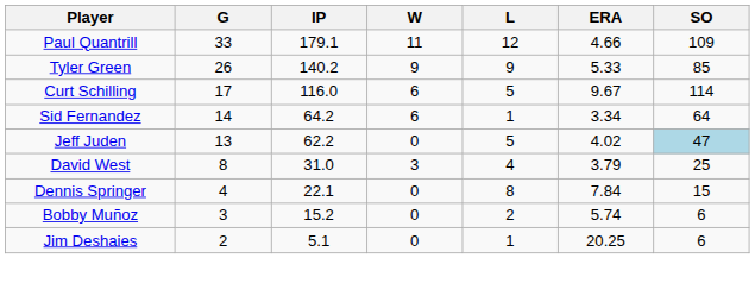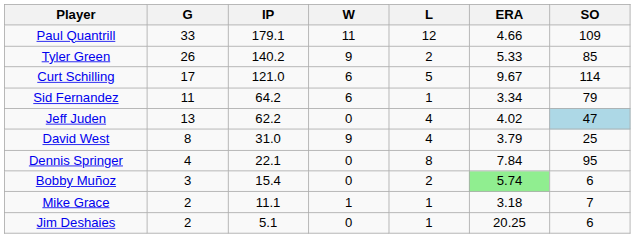Tyler Green | L: 9 -> 2
Curt Schilling | IP: 116.0 -> 121.0
Sid Fernandez | G: 14 -> 11
Sid Fernandez | SO: 64 -> 79
Jeff Juden | L: 5 -> 4
David West | W: 3 -> 9
Dennis Springer | SO: 15 -> 95
Bobby Muñoz | IP: 15.2 -> 15.4
Bobby Muñoz | ERA: no background -> lightgreen background
+ row: Mike Grace | 2 | 11.1 | 1 | 1 | 3.18 | 7
